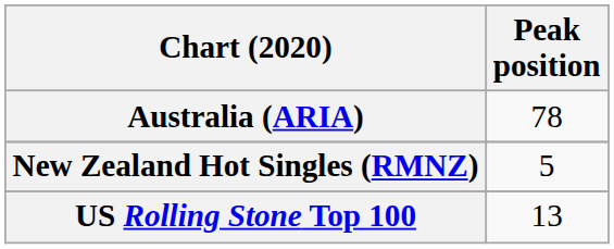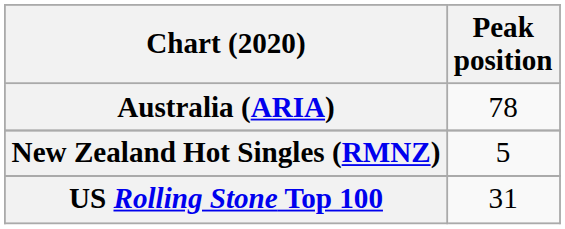US Rolling Stone Top 100 | Peak position: 13 -> 31
